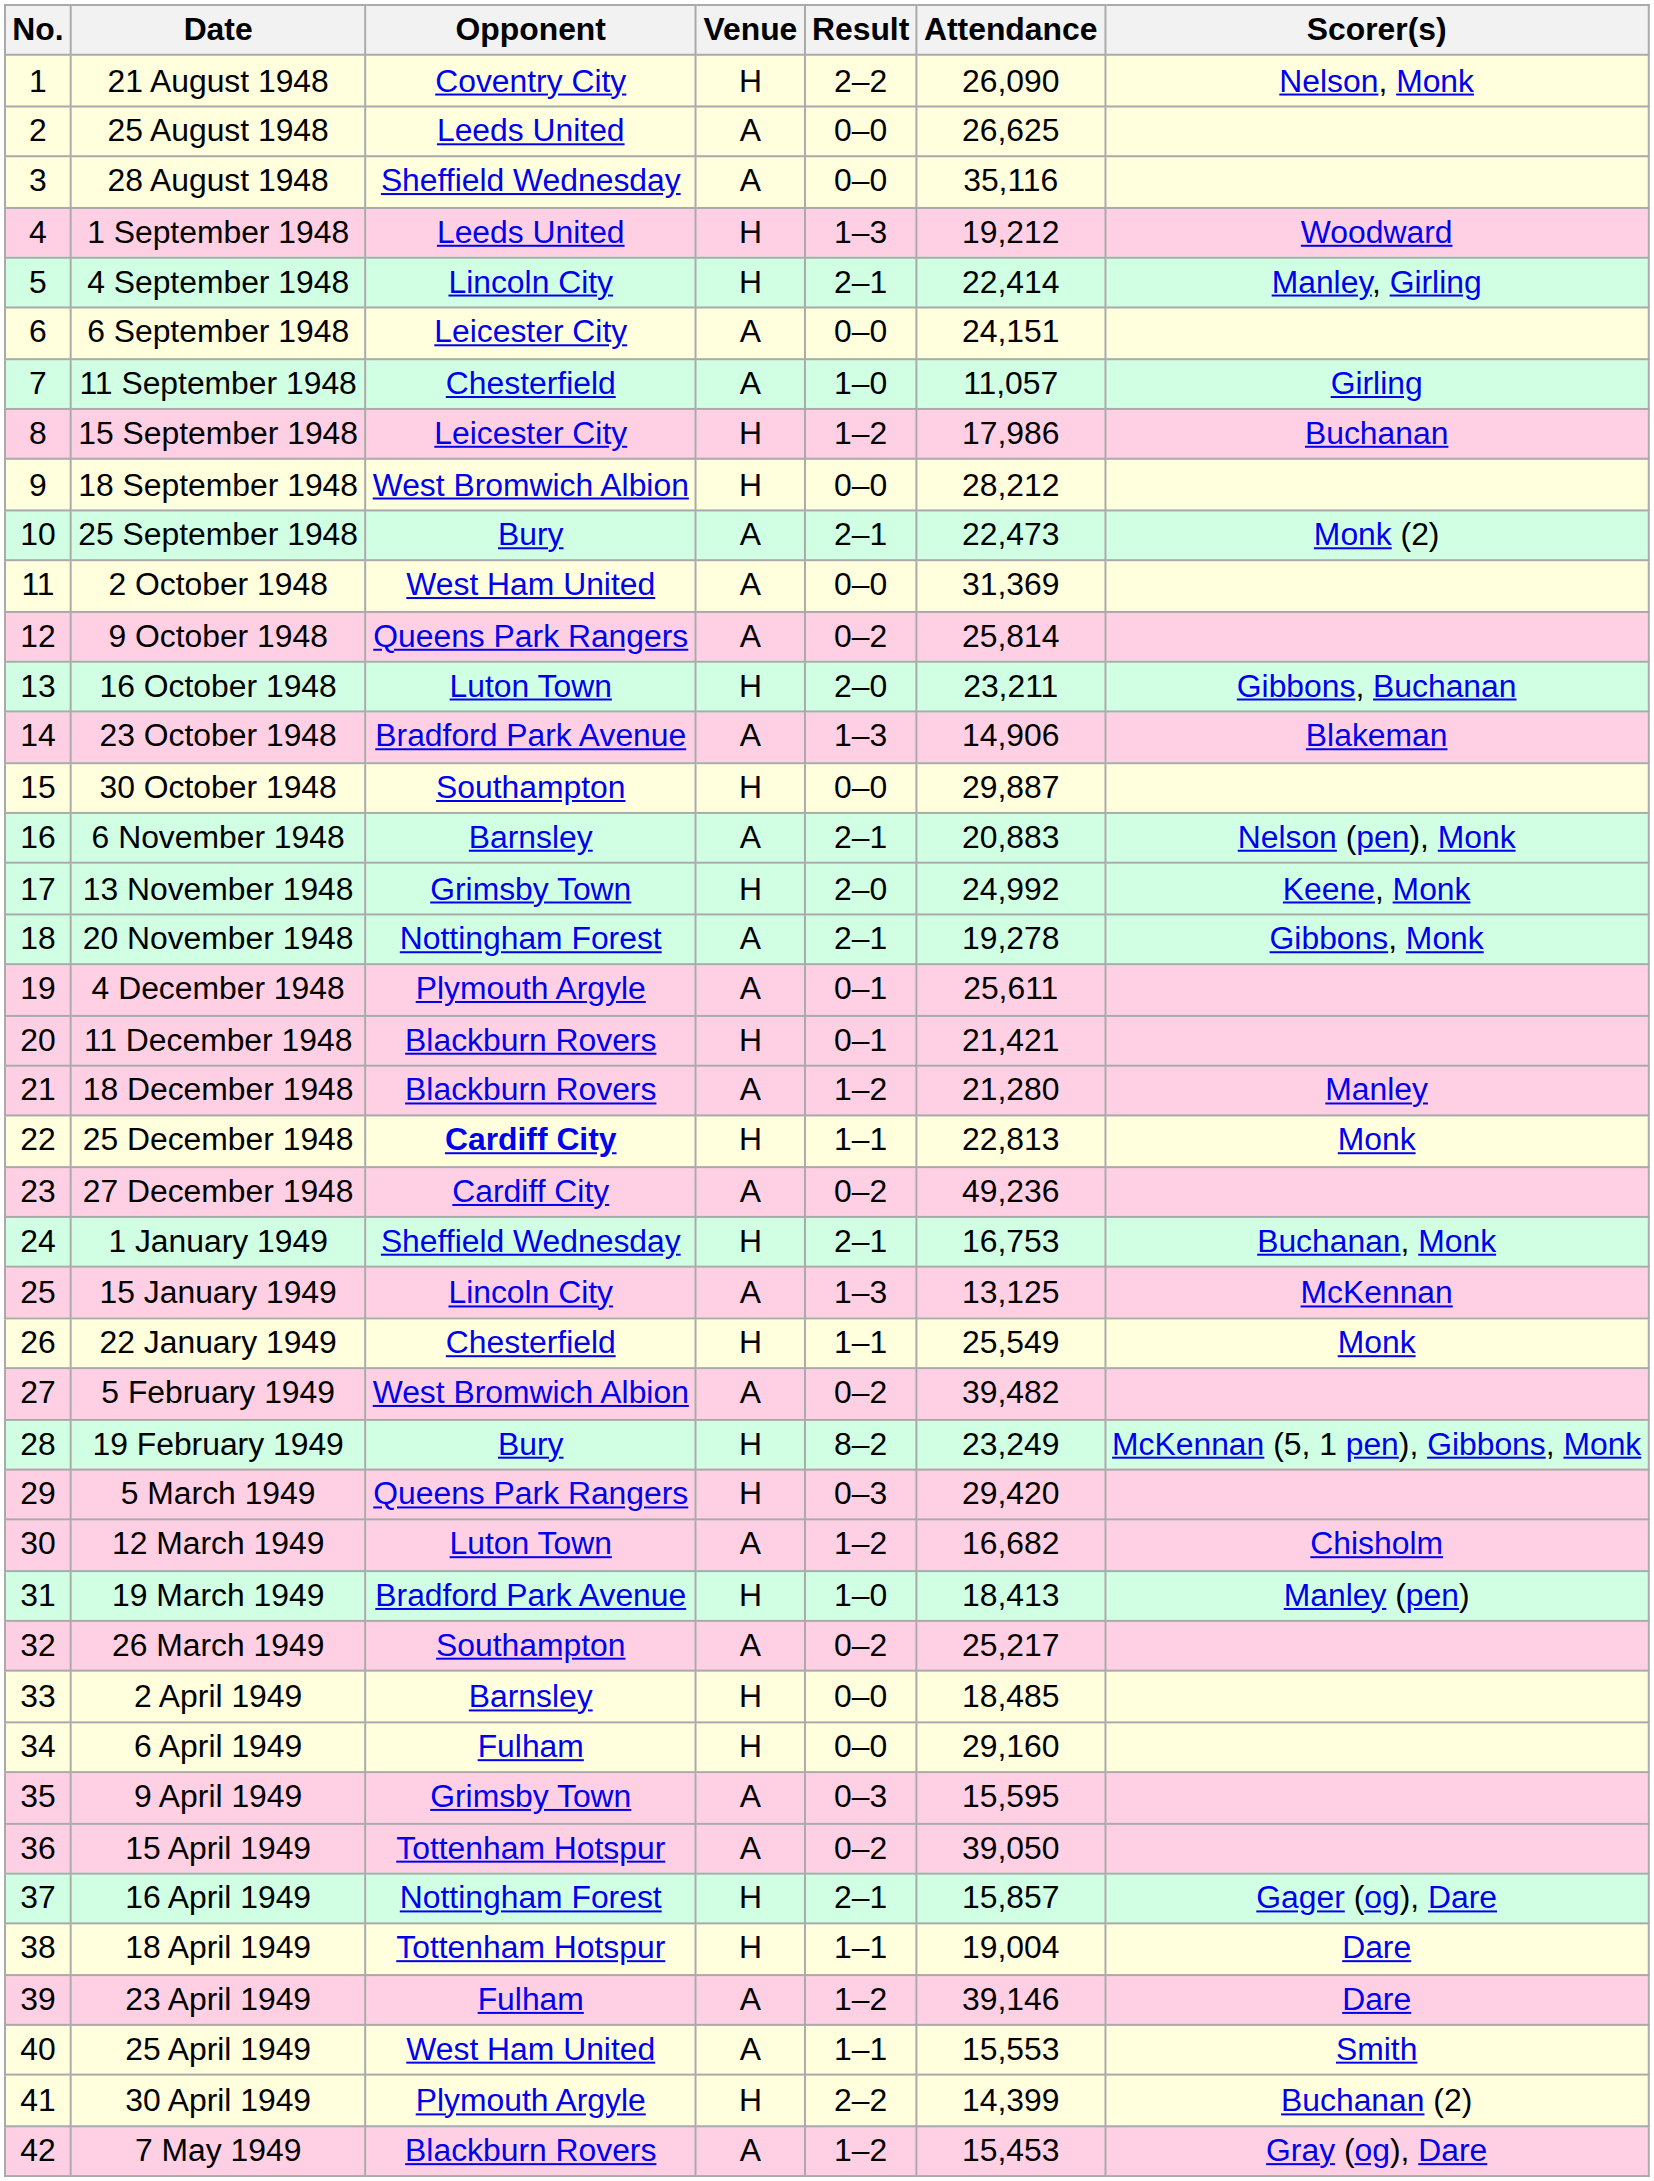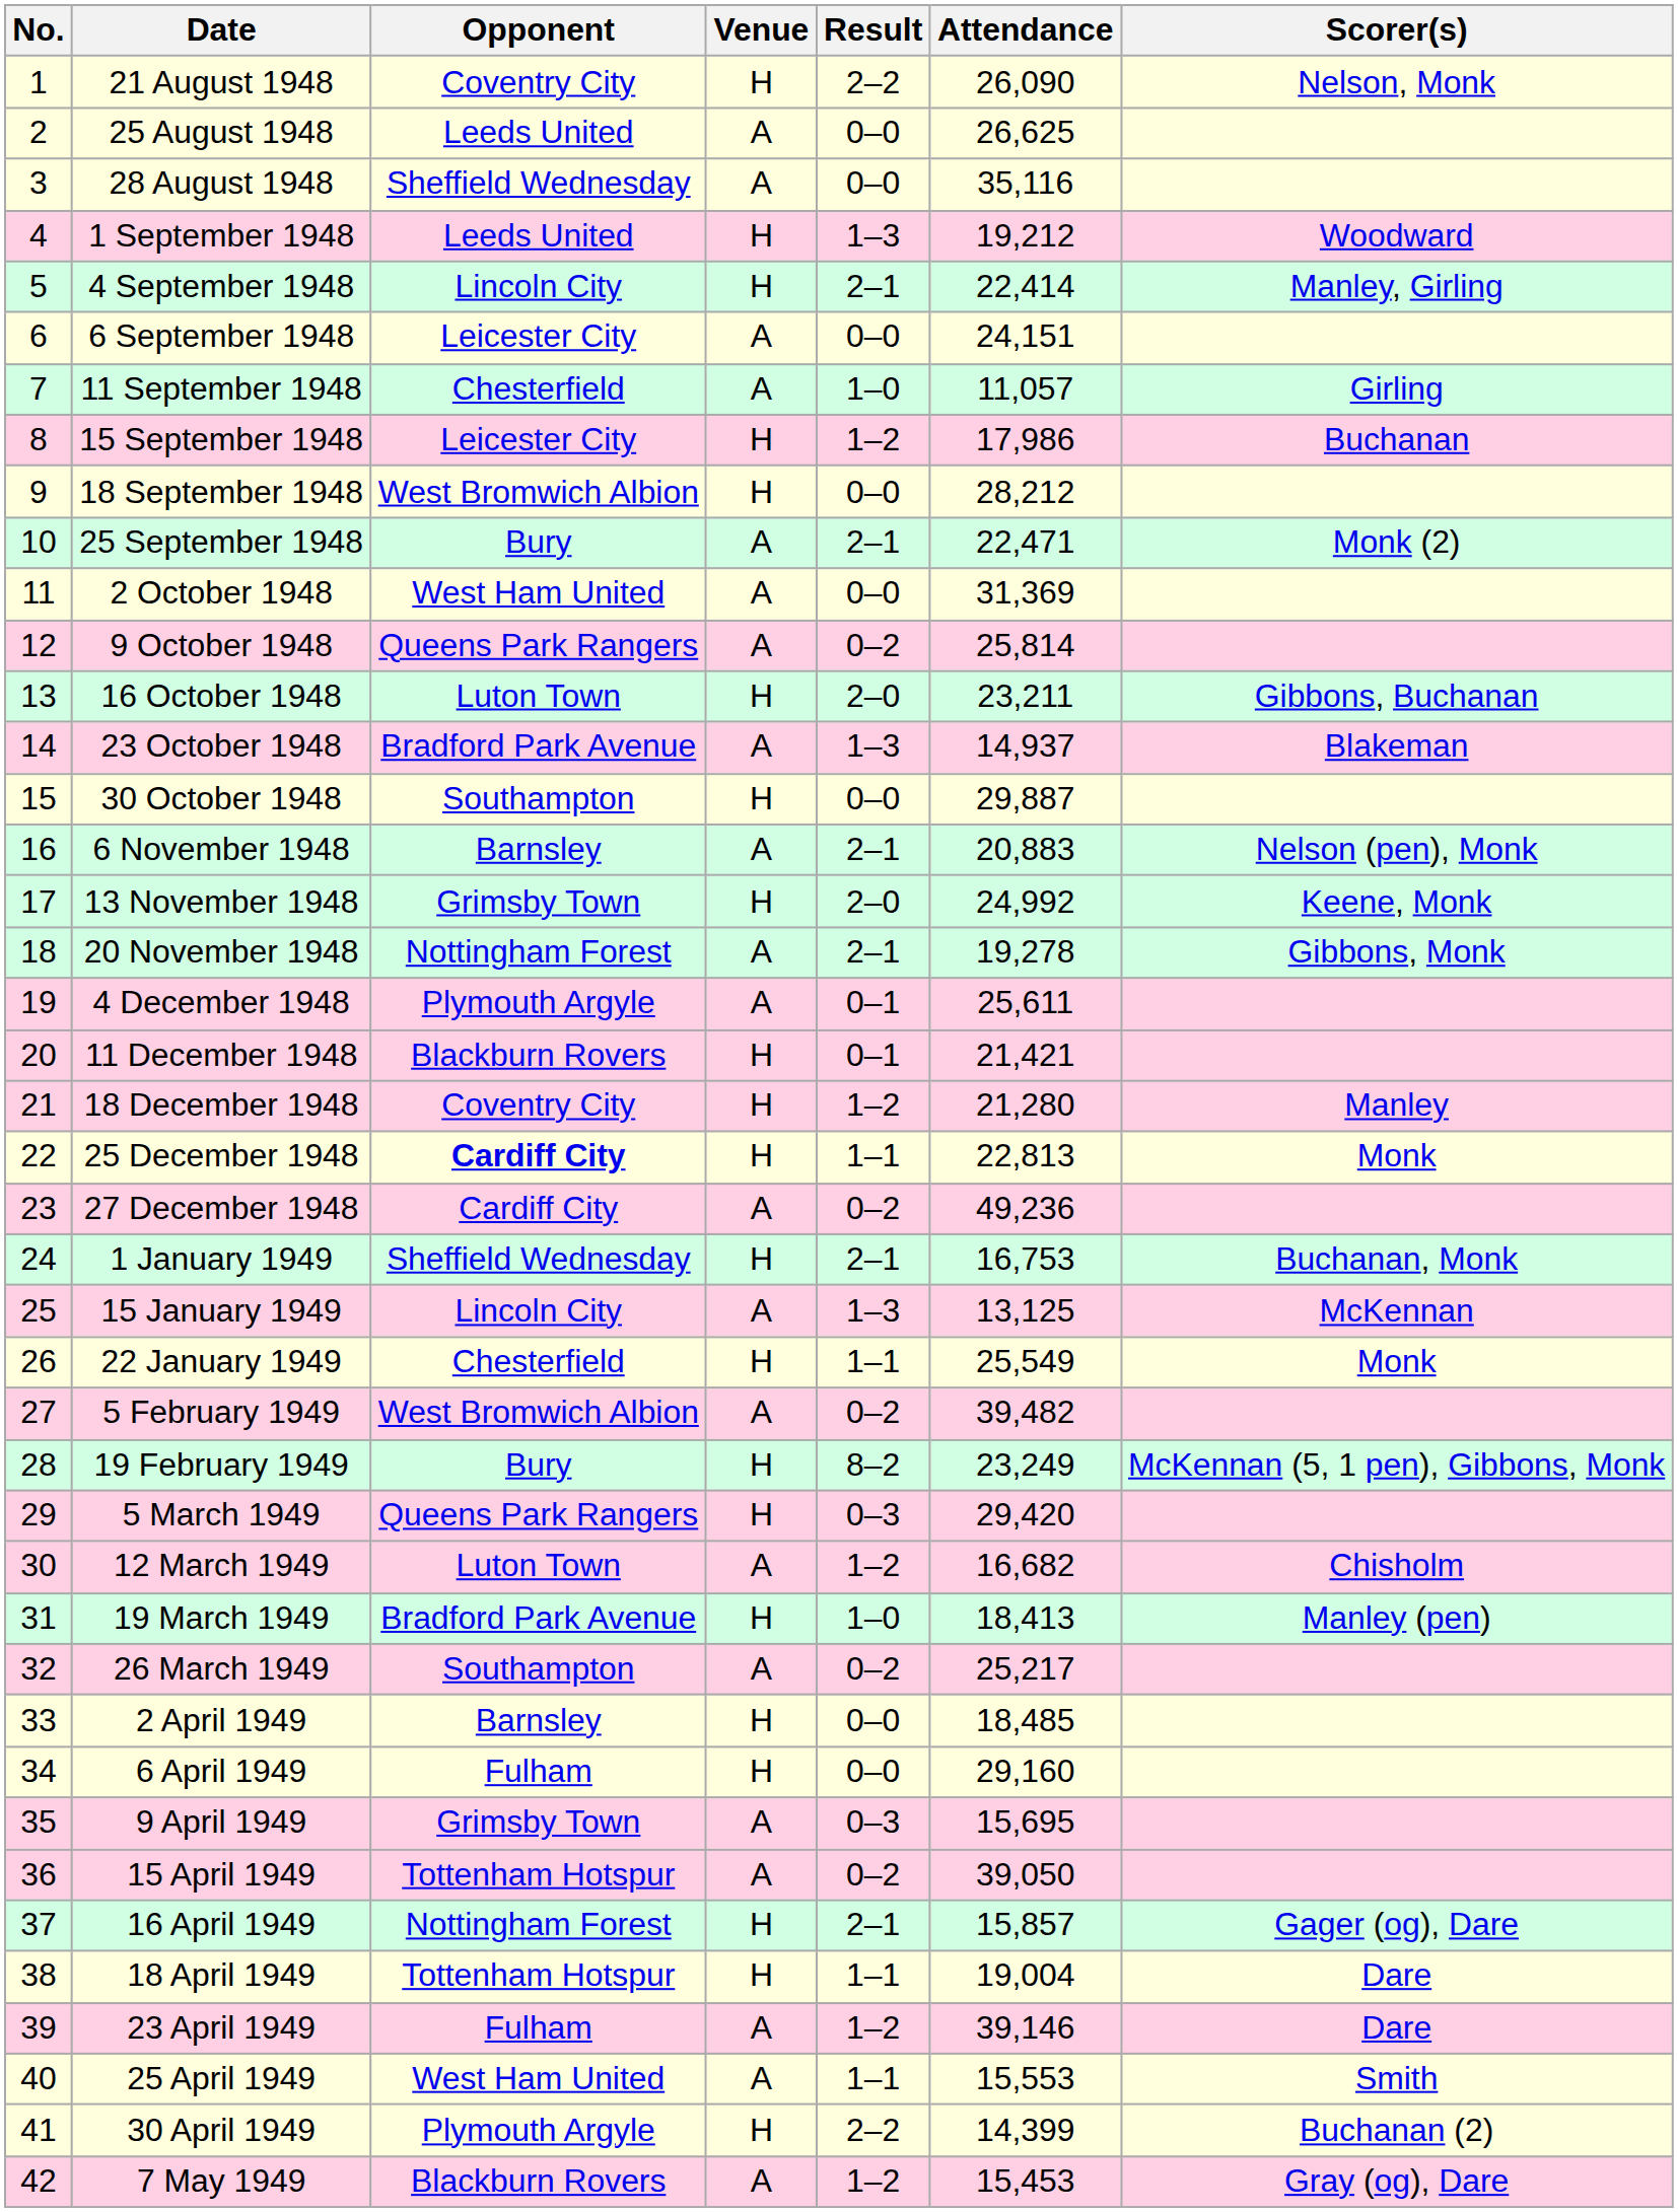25 September 1948 | Attendance: 22,473 -> 22,471
23 October 1948 | Attendance: 14,906 -> 14,937
18 December 1948 | Opponent: Blackburn Rovers -> Coventry City
18 December 1948 | Venue: A -> H
9 April 1949 | Attendance: 15,595 -> 15,695
